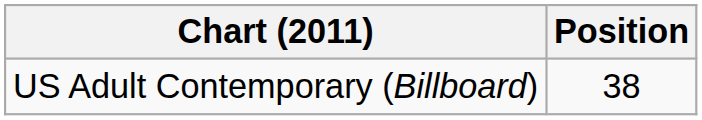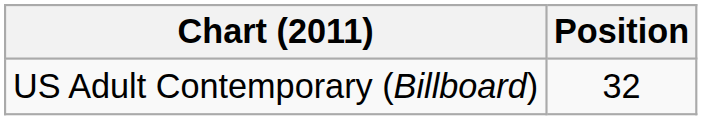US Adult Contemporary (Billboard) | Position: 38 -> 32
